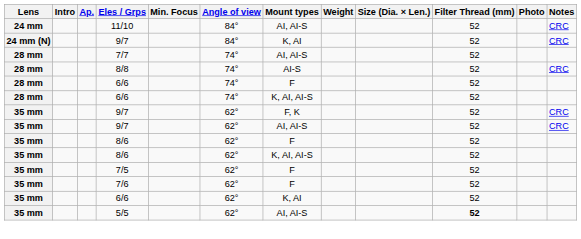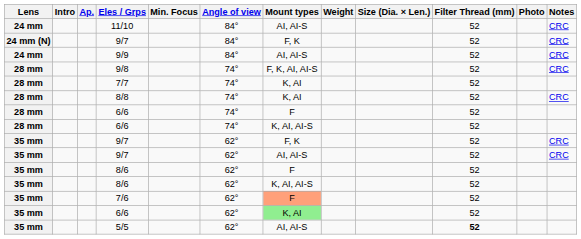24 mm (N) / 9/7 | Mount types: K, AI -> F, K
+ row: 24 mm | 9/9 | 84° | AI, AI-S | 52 | CRC
+ row: 28 mm | 9/8 | 74° | F, K, AI, AI-S | 52 | CRC
7/7 | Mount types: AI, AI-S -> K, AI
8/8 | Mount types: AI-S -> K, AI
- row: 35 mm | 7/5 | 62° | F | 52
7/6 | Mount types: no background -> lightsalmon background
35 mm / 6/6 | Mount types: no background -> lightgreen background
